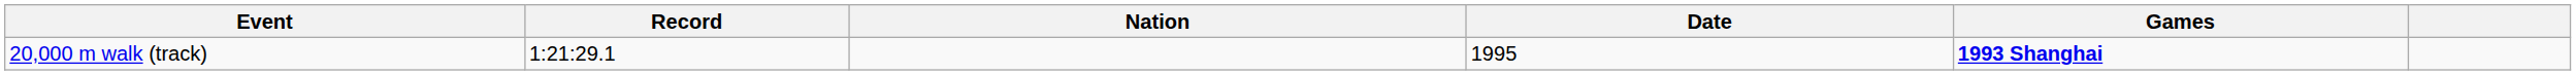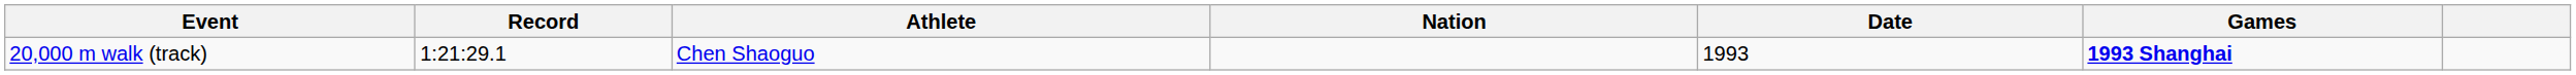+ column: Athlete | Chen Shaoguo
20,000 m walk (track) | Date: 1995 -> 1993
